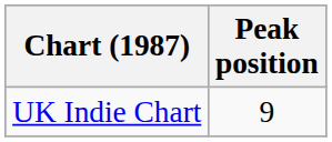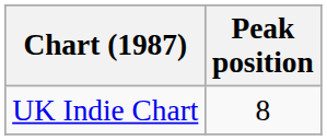UK Indie Chart | Peak position: 9 -> 8
